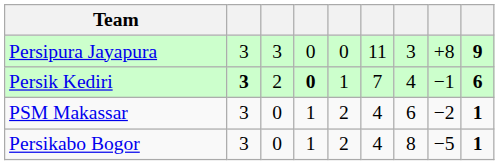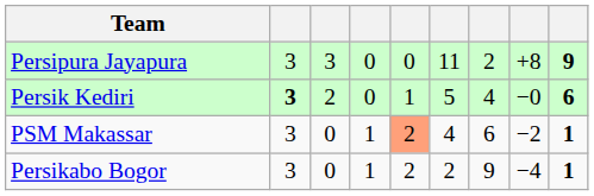Persipura Jayapura | column 7: 3 -> 2
Persik Kediri | column 4: bold -> normal
Persik Kediri | column 6: 7 -> 5
Persik Kediri | column 8: −1 -> −0
PSM Makassar | column 5: no background -> lightsalmon background
Persikabo Bogor | column 6: 4 -> 2
Persikabo Bogor | column 7: 8 -> 9
Persikabo Bogor | column 8: −5 -> −4
